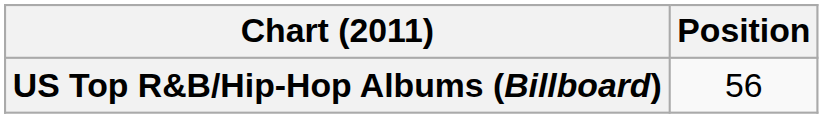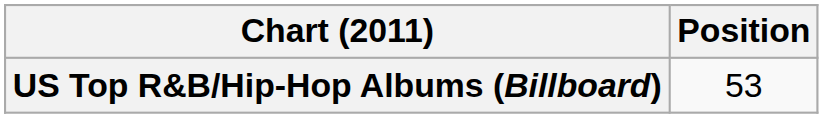US Top R&B/Hip-Hop Albums (Billboard) | Position: 56 -> 53
